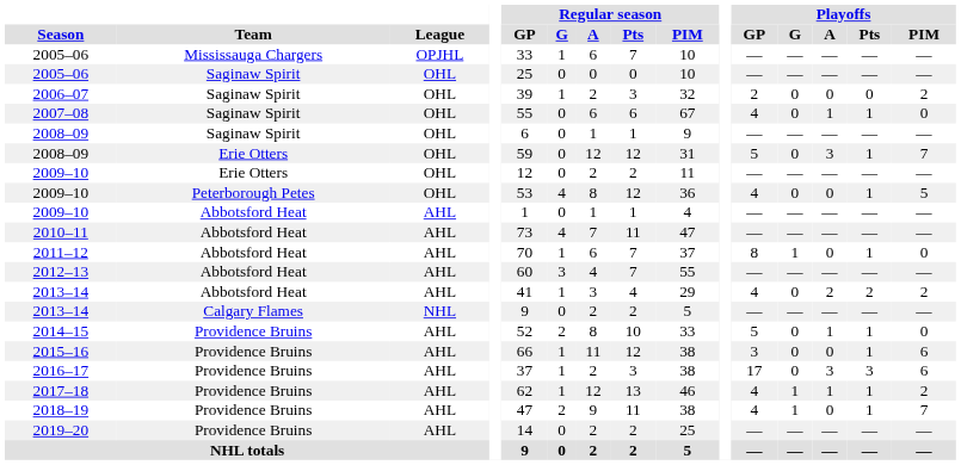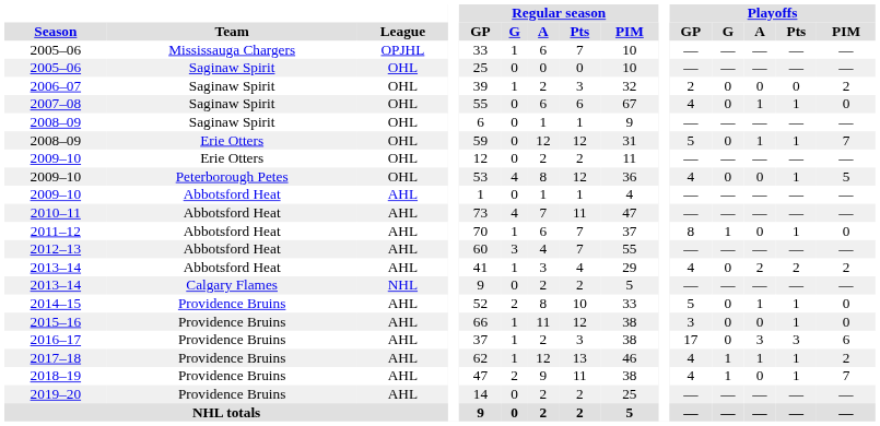2008–09 / Erie Otters | Playoffs / A: 3 -> 1
2015–16 | Playoffs / PIM: 6 -> 0
